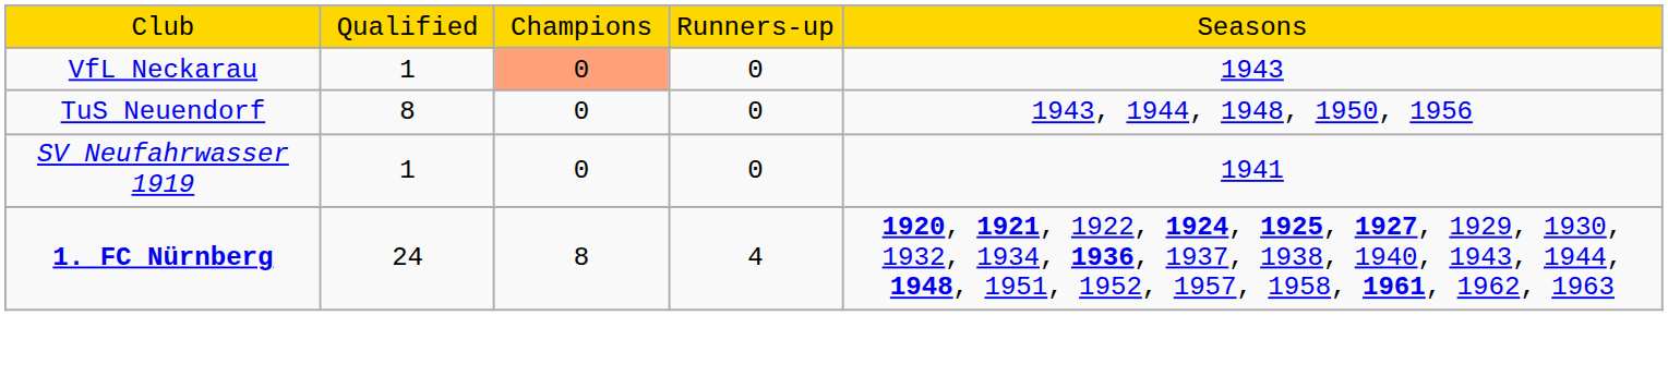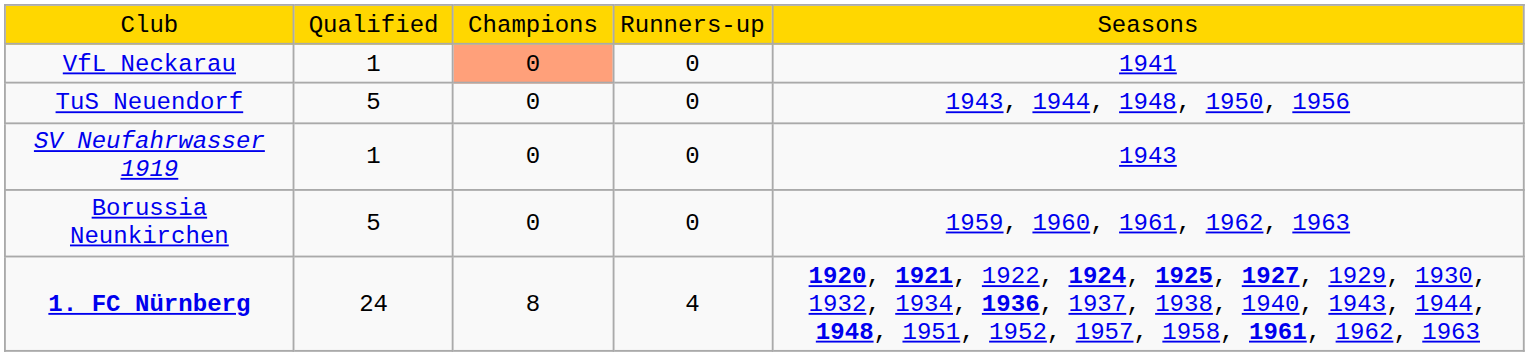VfL Neckarau | column 5: 1943 -> 1941
TuS Neuendorf | column 2: 8 -> 5
SV Neufahrwasser 1919 | column 5: 1941 -> 1943
+ row: Borussia Neunkirchen | 5 | 0 | 0 | 1959, 1960, 1961, 1962, 1963
